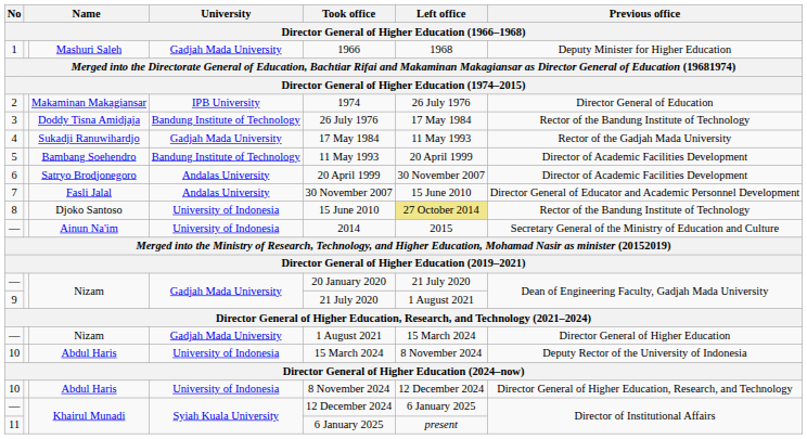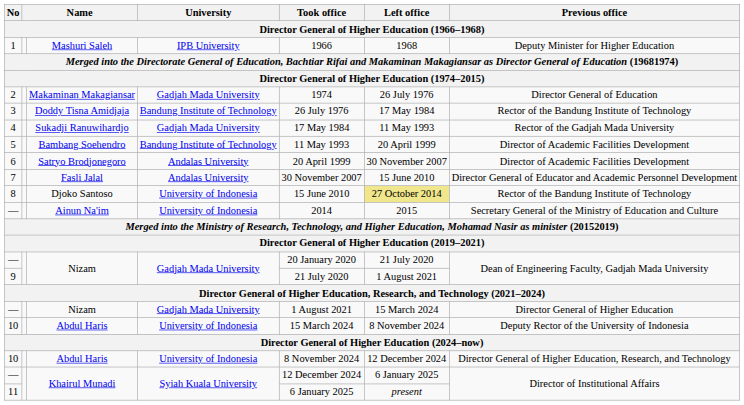1 | University: Gadjah Mada University -> IPB University
2 | University: IPB University -> Gadjah Mada University
